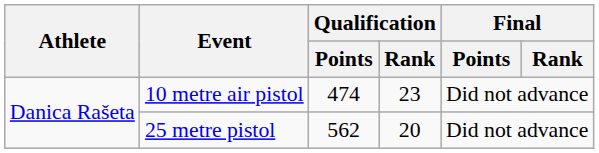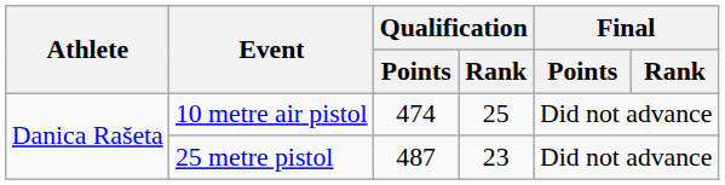10 metre air pistol | Qualification / Rank: 23 -> 25
25 metre pistol | Qualification / Points: 562 -> 487
25 metre pistol | Qualification / Rank: 20 -> 23
